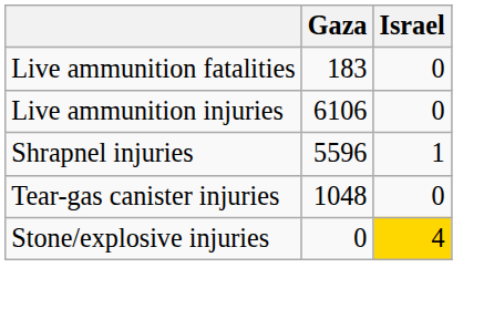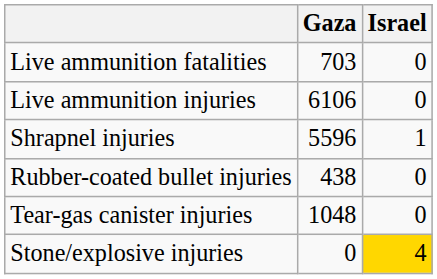Live ammunition fatalities | Gaza: 183 -> 703
+ row: Rubber-coated bullet injuries | 438 | 0
